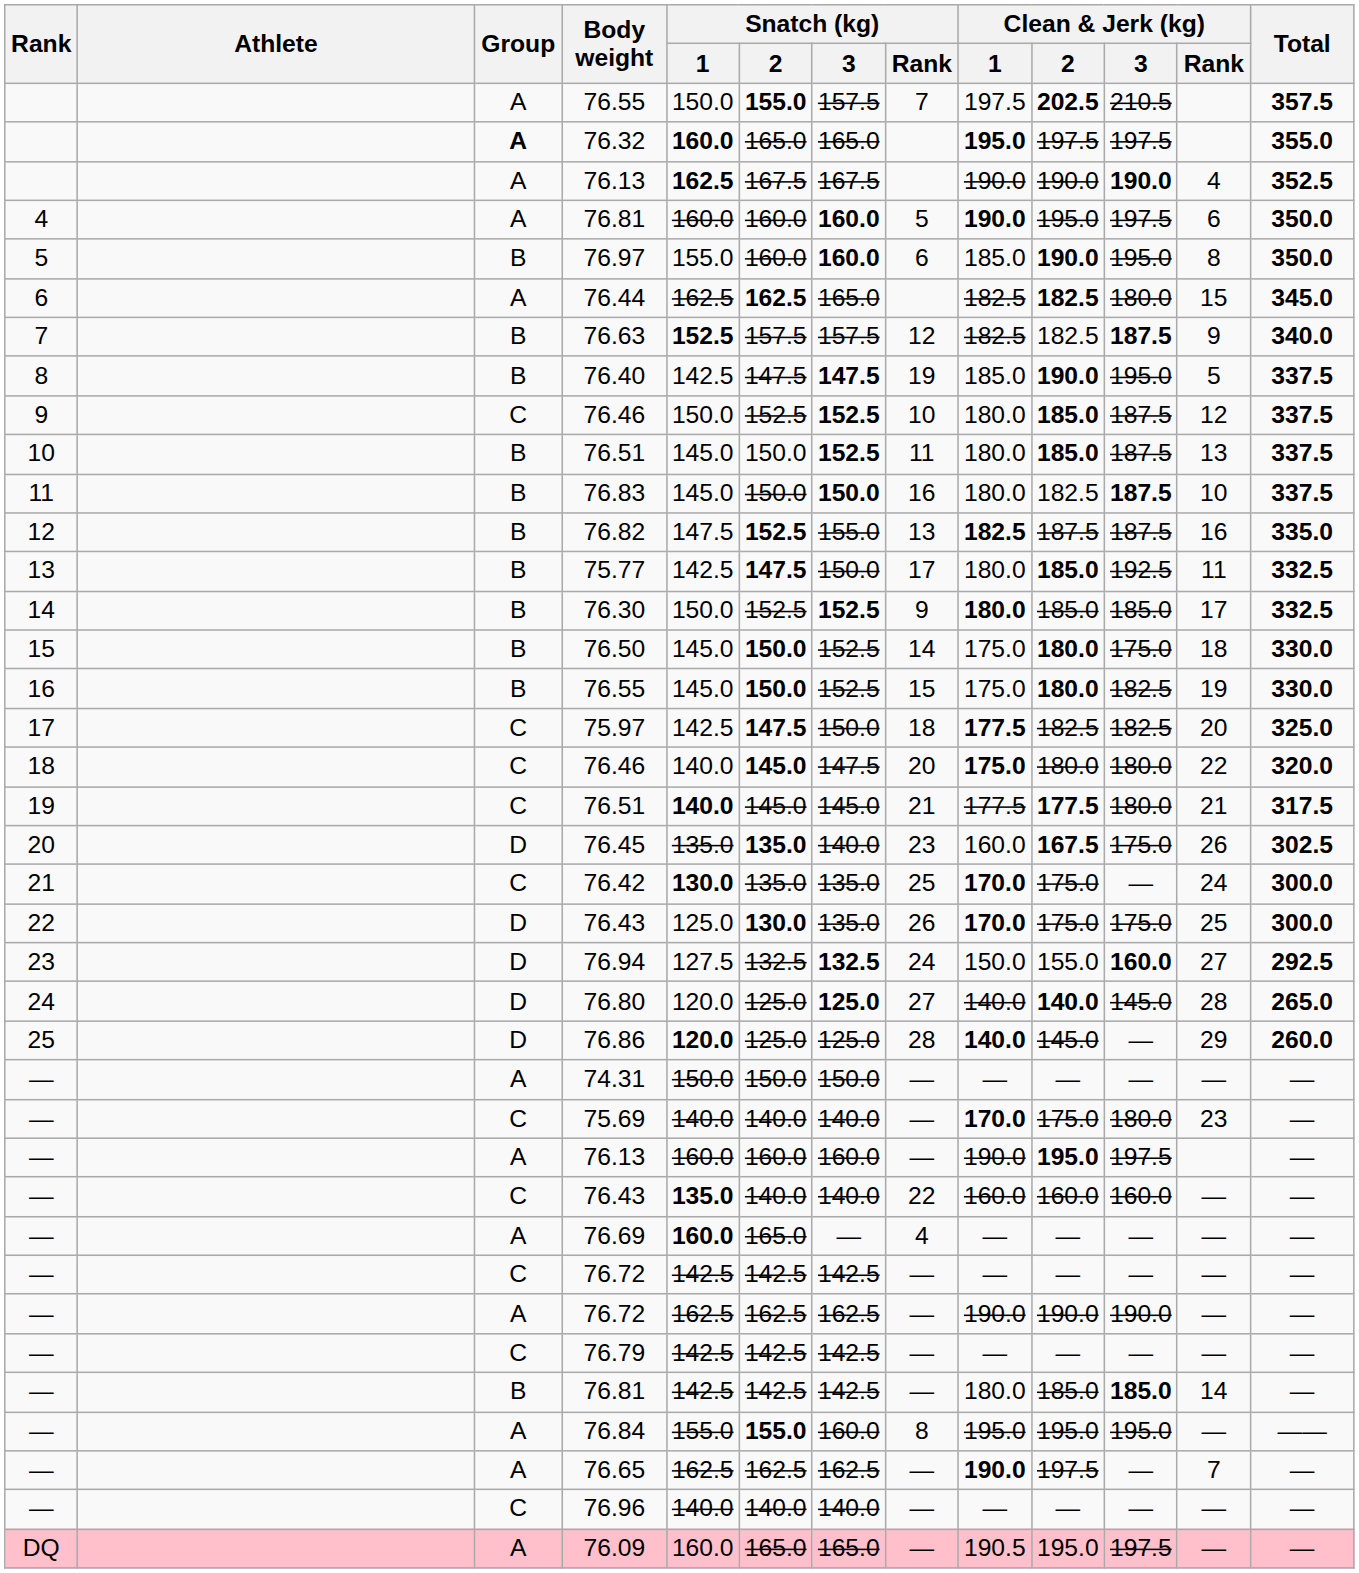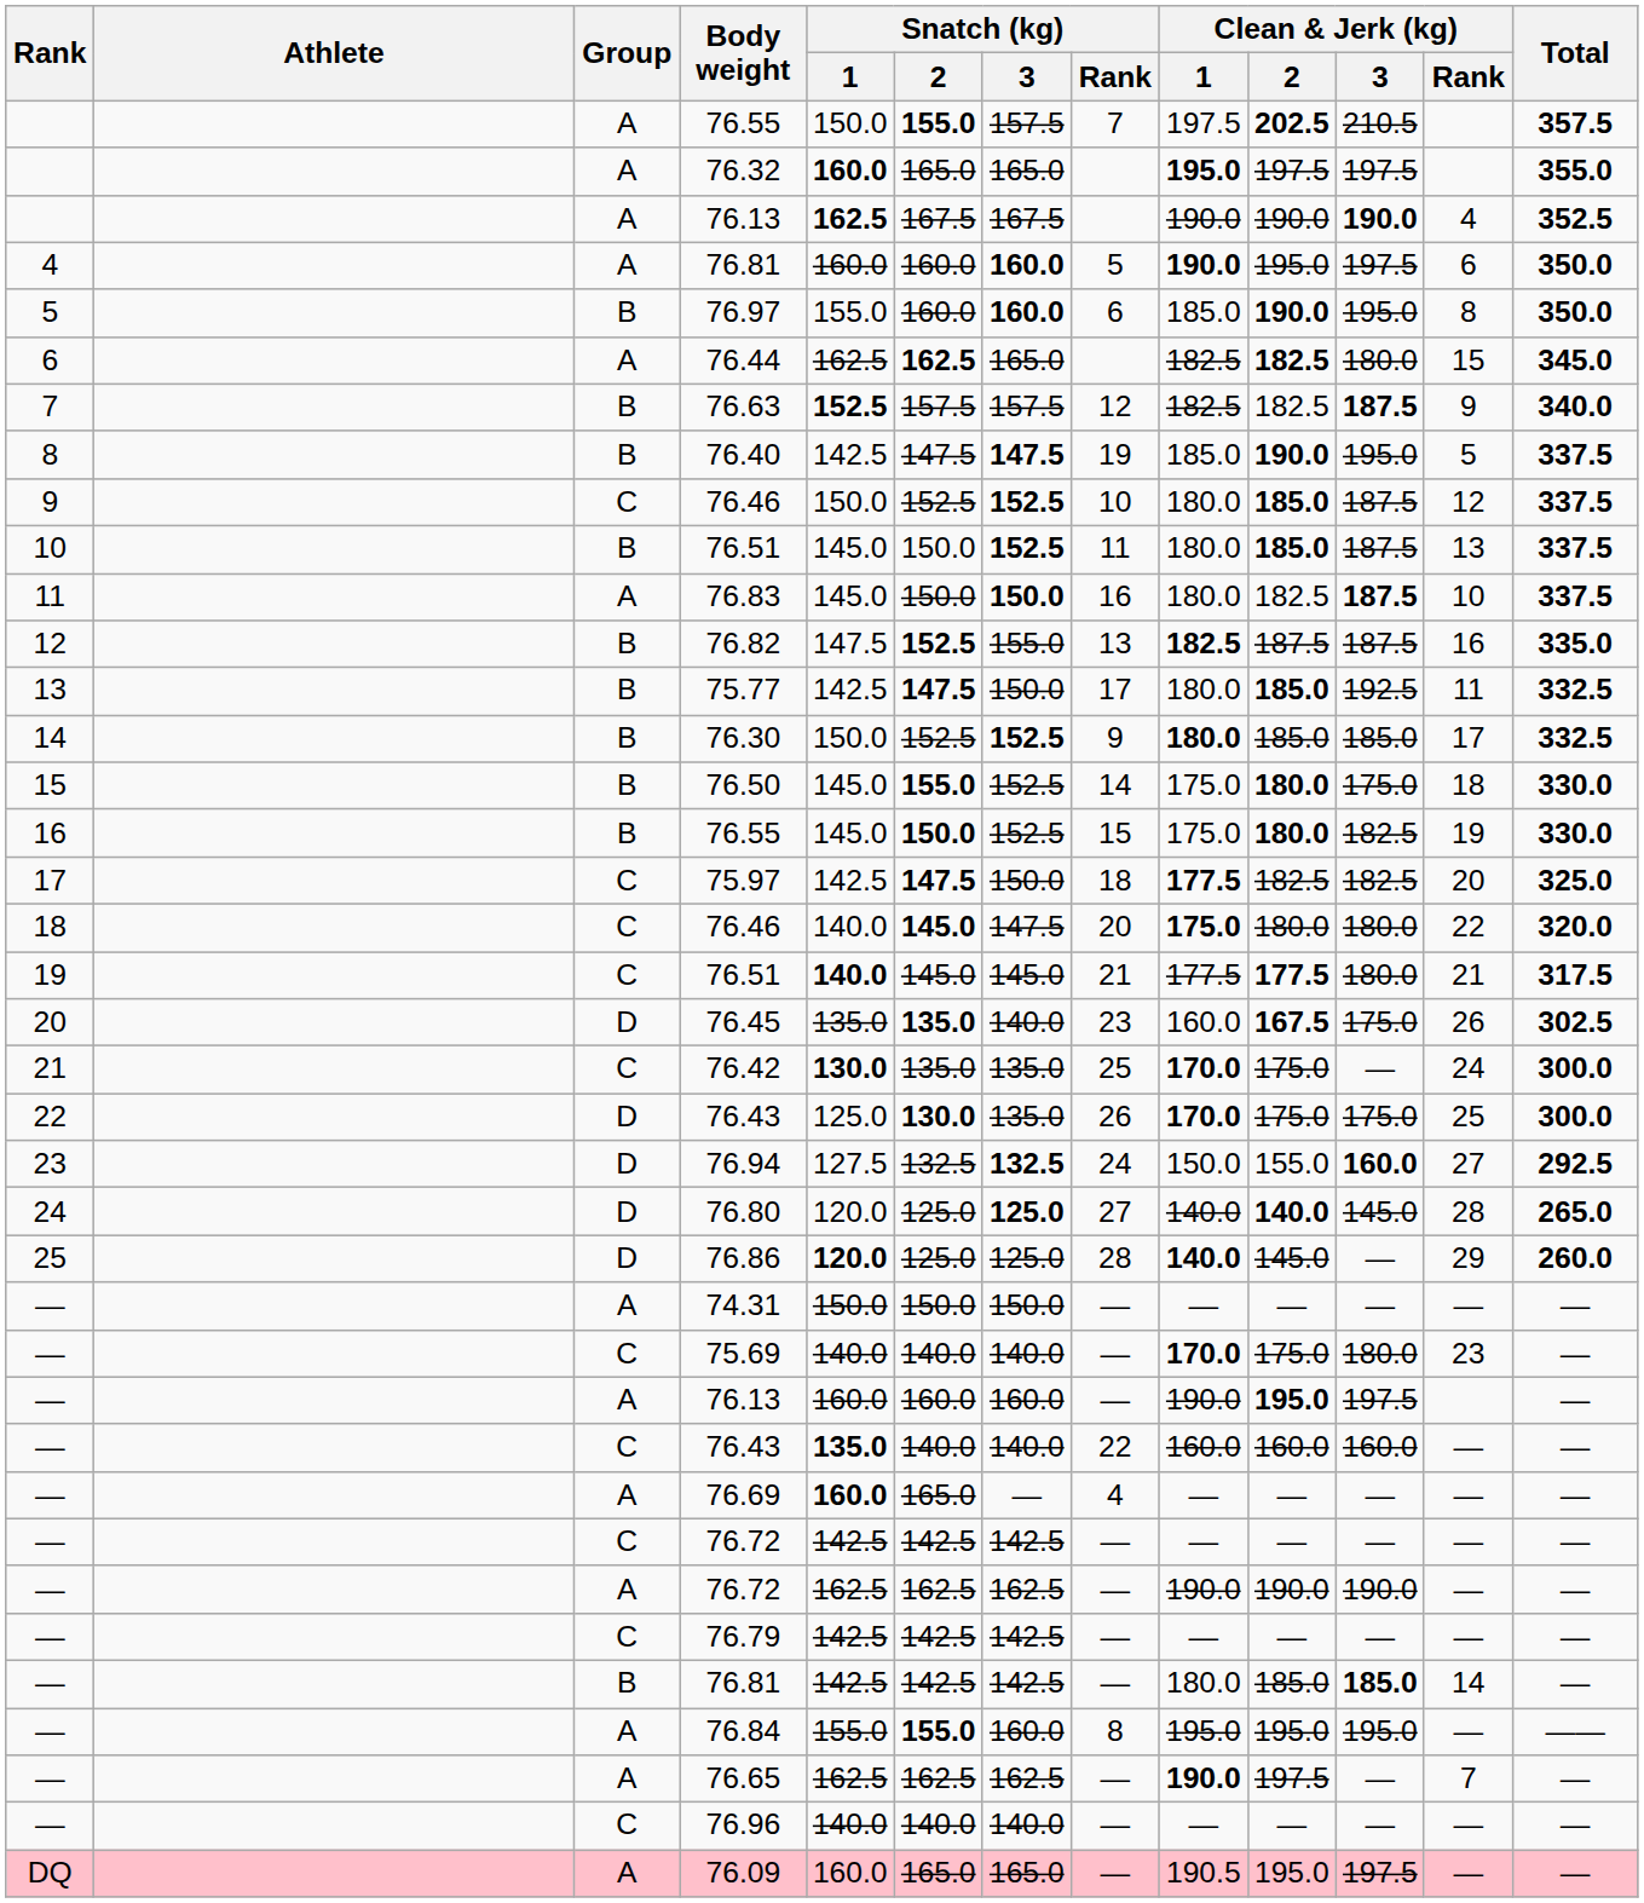76.32 | Group: bold -> normal
76.83 | Group: B -> A
76.50 | Snatch (kg) / 2: 150.0 -> 155.0
